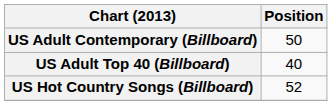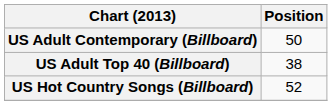US Adult Top 40 (Billboard) | Position: 40 -> 38
